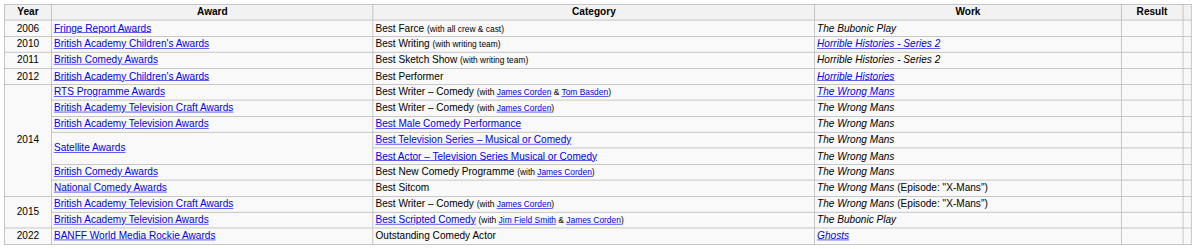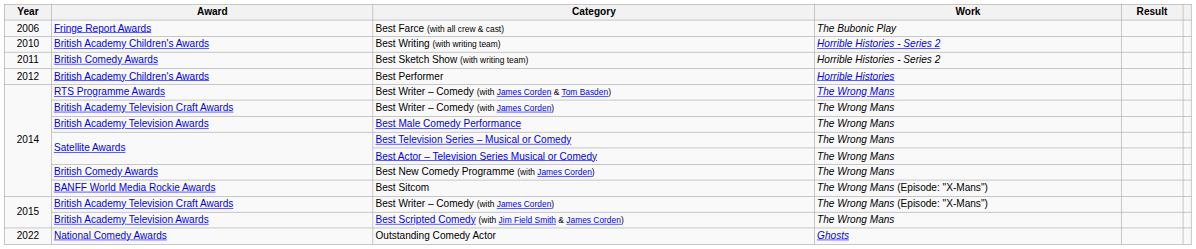Best Sitcom | Award: National Comedy Awards -> BANFF World Media Rockie Awards
Best Scripted Comedy (with Jim Field Smith & James Corden) | Work: The Bubonic Play -> The Wrong Mans
Outstanding Comedy Actor | Award: BANFF World Media Rockie Awards -> National Comedy Awards
